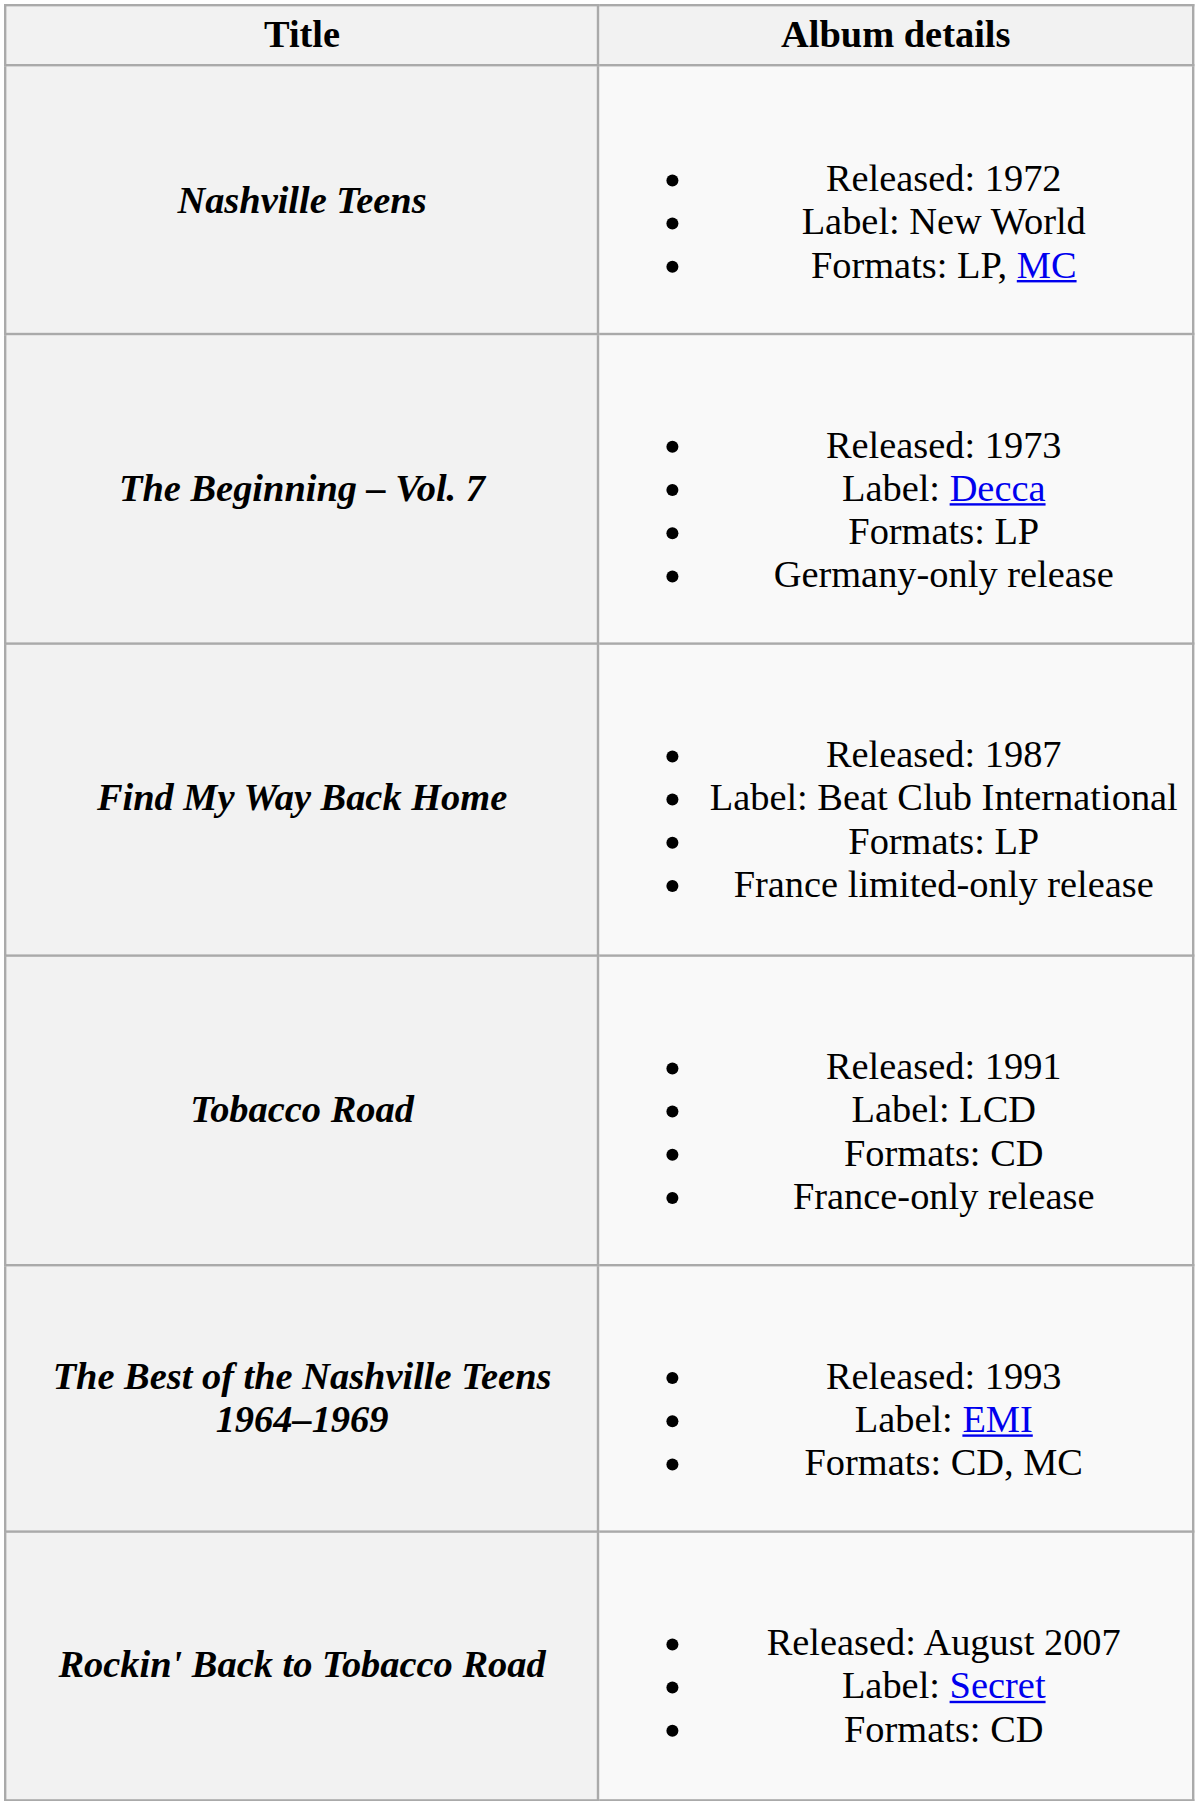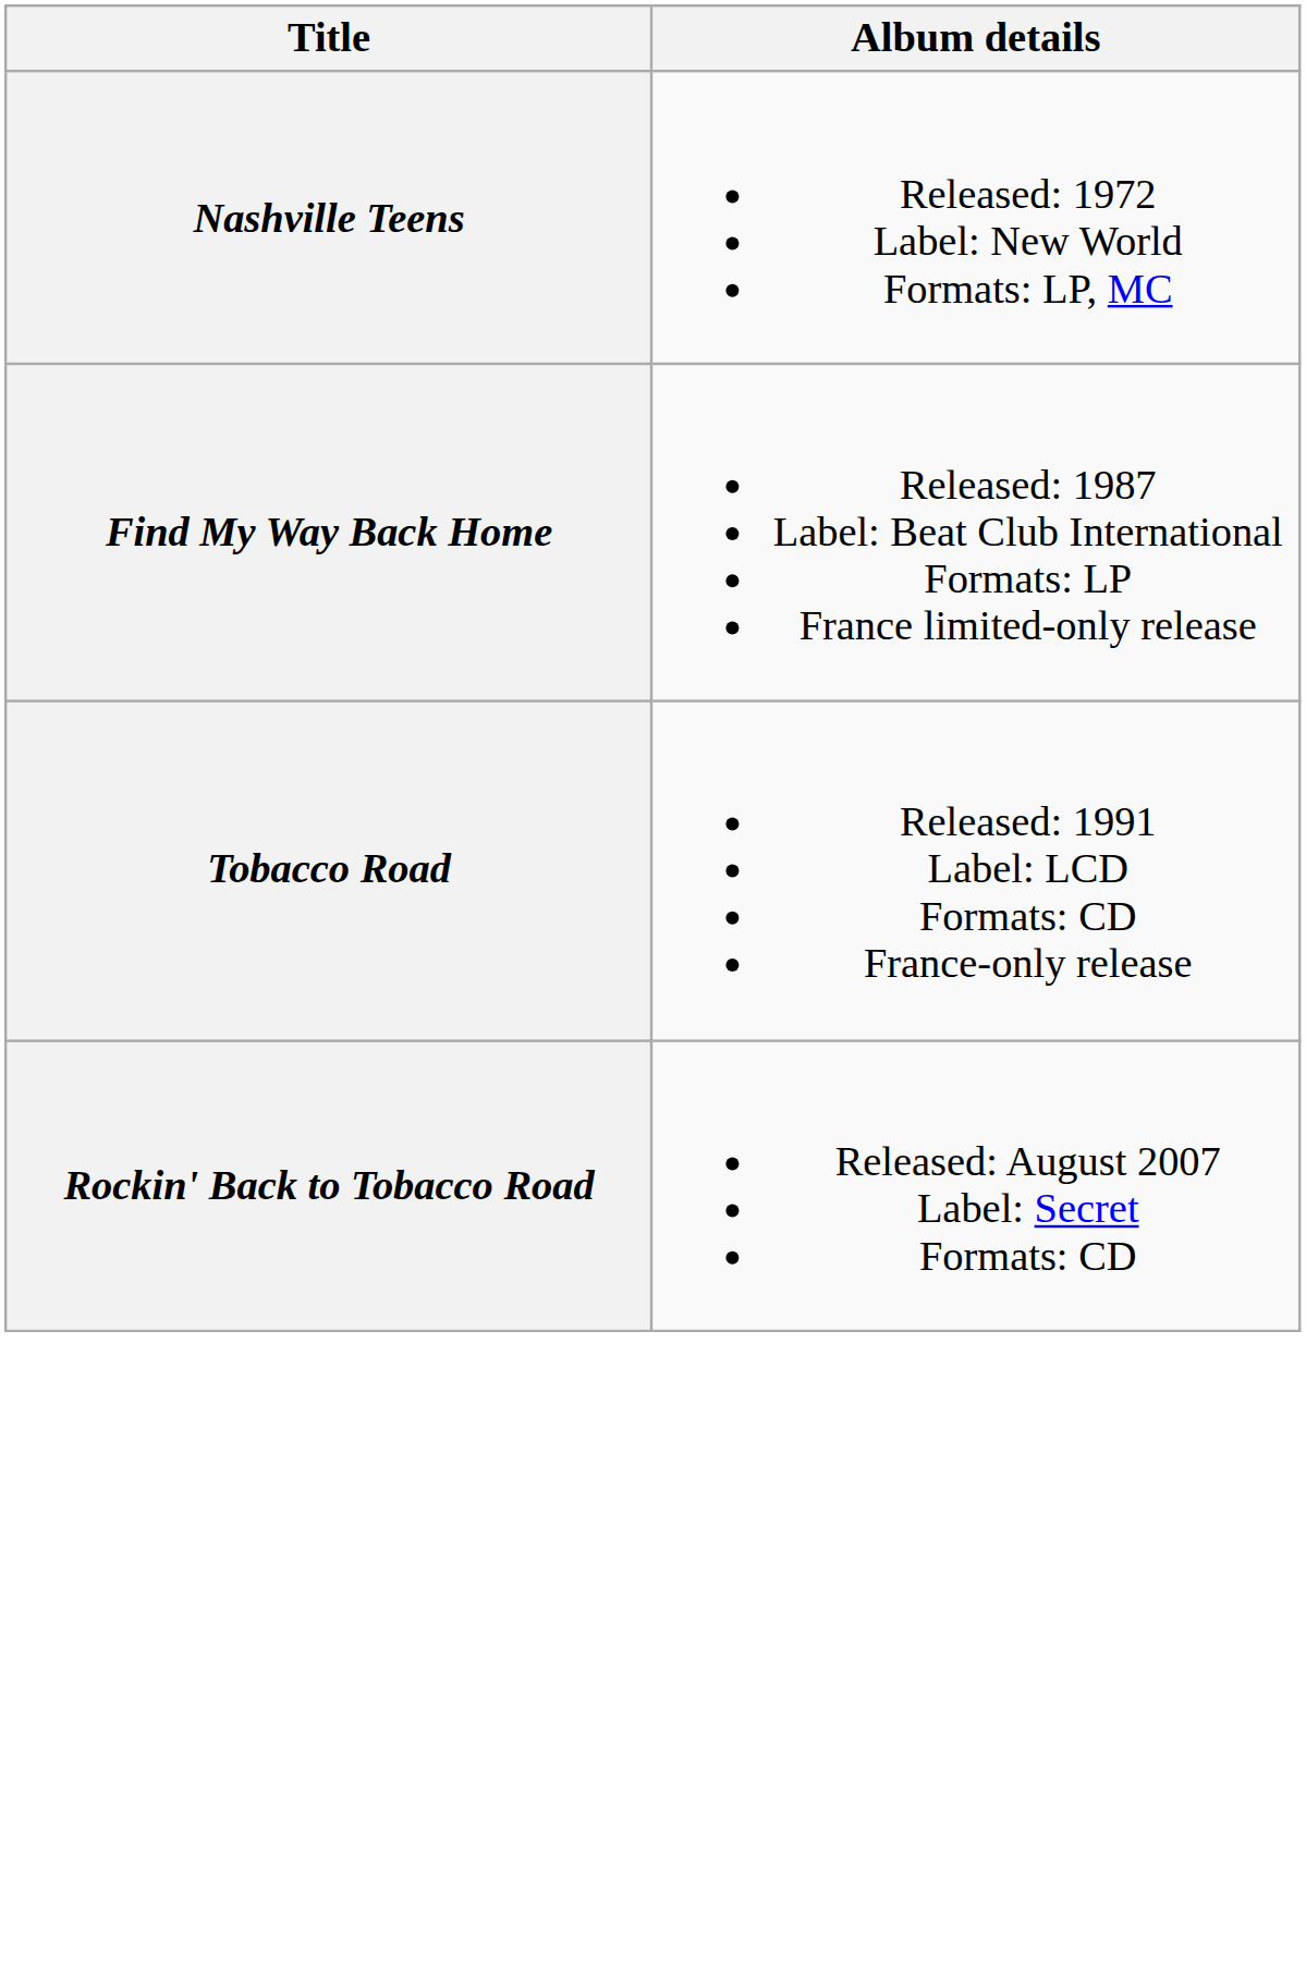- row: The Beginning – Vol. 7 | Released: 1973 Label: Decca Formats: LP Germany-only release
- row: The Best of the Nashville Teens 1964–1969 | Released: 1993 Label: EMI Formats: CD, MC
